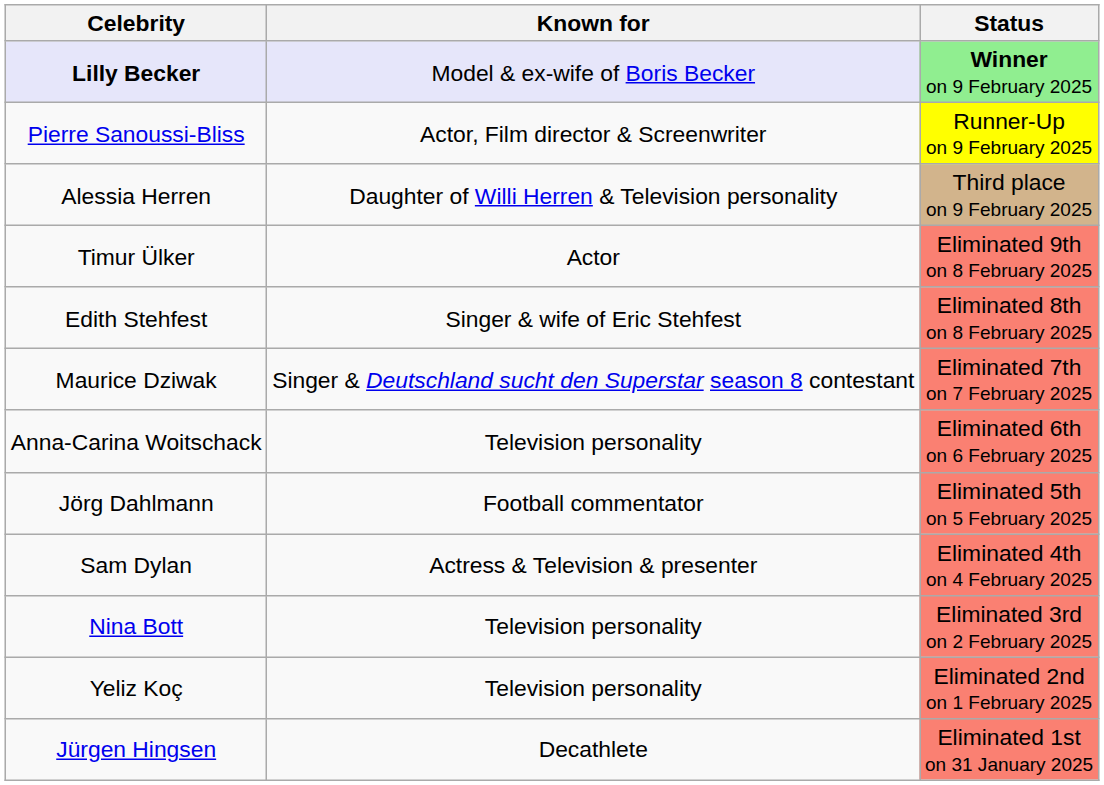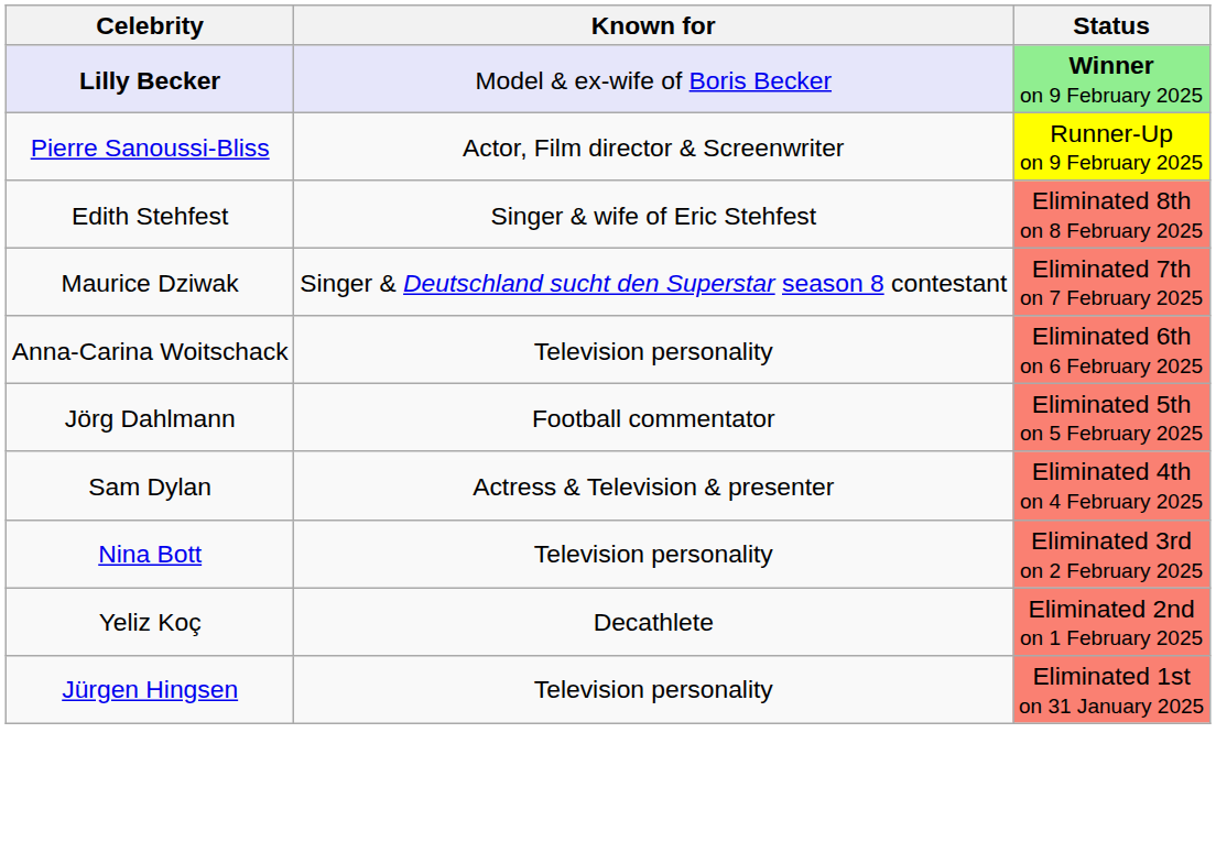- row: Alessia Herren | Daughter of Willi Herren & Television personality | Third place on 9 February 2025
- row: Timur Ülker | Actor | Eliminated 9th on 8 February 2025
Yeliz Koç | Known for: Television personality -> Decathlete
Jürgen Hingsen | Known for: Decathlete -> Television personality
